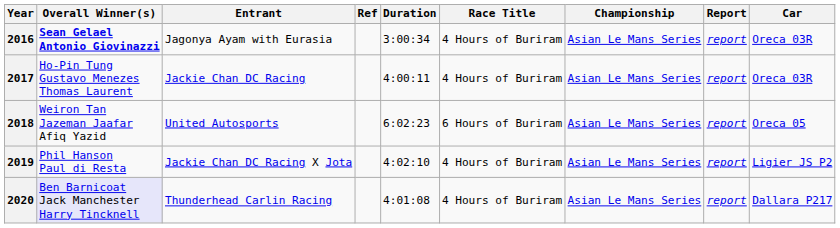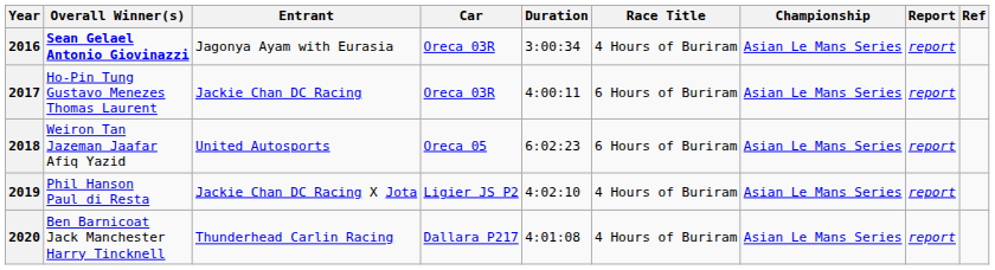columns swapped: Car <-> Ref
2017 | Race Title: 4 Hours of Buriram -> 6 Hours of Buriram
2020 | Overall Winner(s): lavender background -> no background
